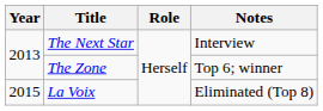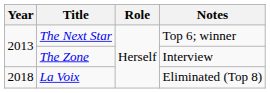The Next Star | Notes: Interview -> Top 6; winner
The Zone | Notes: Top 6; winner -> Interview
La Voix | Year: 2015 -> 2018
